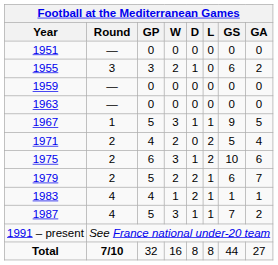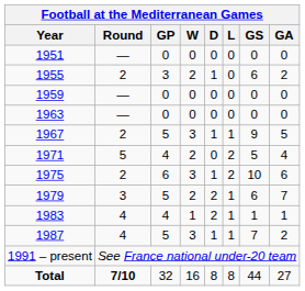1955 | Football at the Mediterranean Games / Round: 3 -> 2
1967 | Football at the Mediterranean Games / Round: 1 -> 2
1971 | Football at the Mediterranean Games / Round: 2 -> 5
1979 | Football at the Mediterranean Games / Round: 2 -> 3
